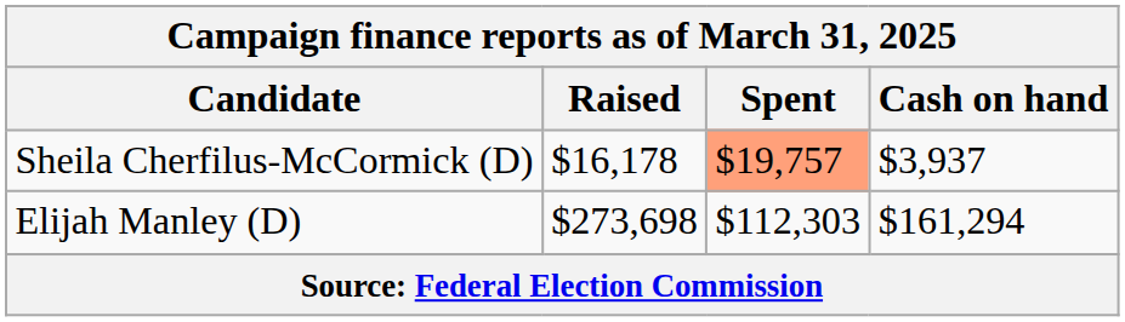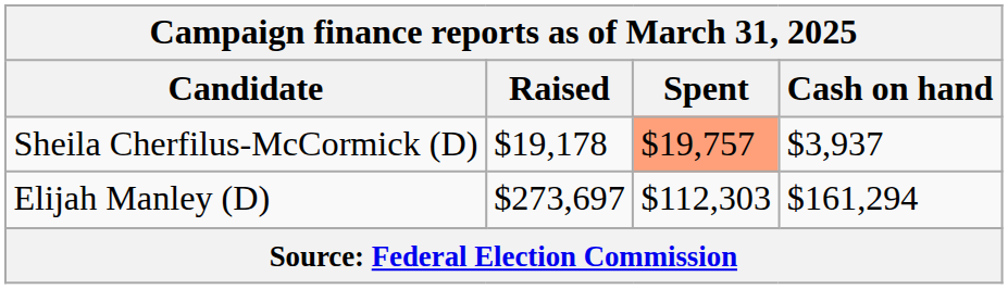Sheila Cherfilus-McCormick (D) | Raised: $16,178 -> $19,178
Elijah Manley (D) | Raised: $273,698 -> $273,697
